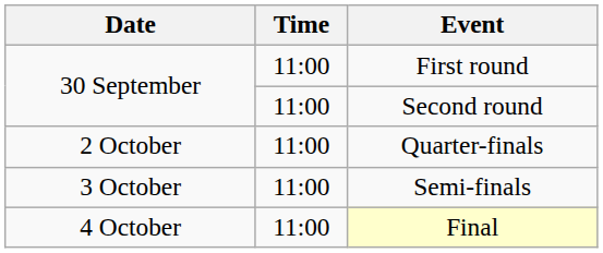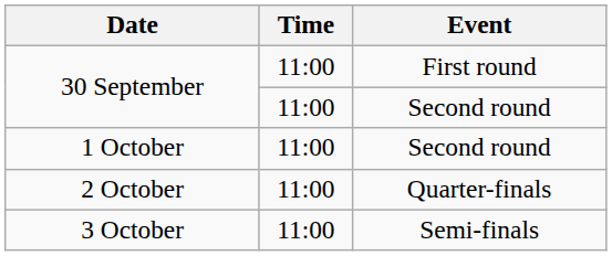+ row: 1 October | 11:00 | Second round
- row: 4 October | 11:00 | Final
